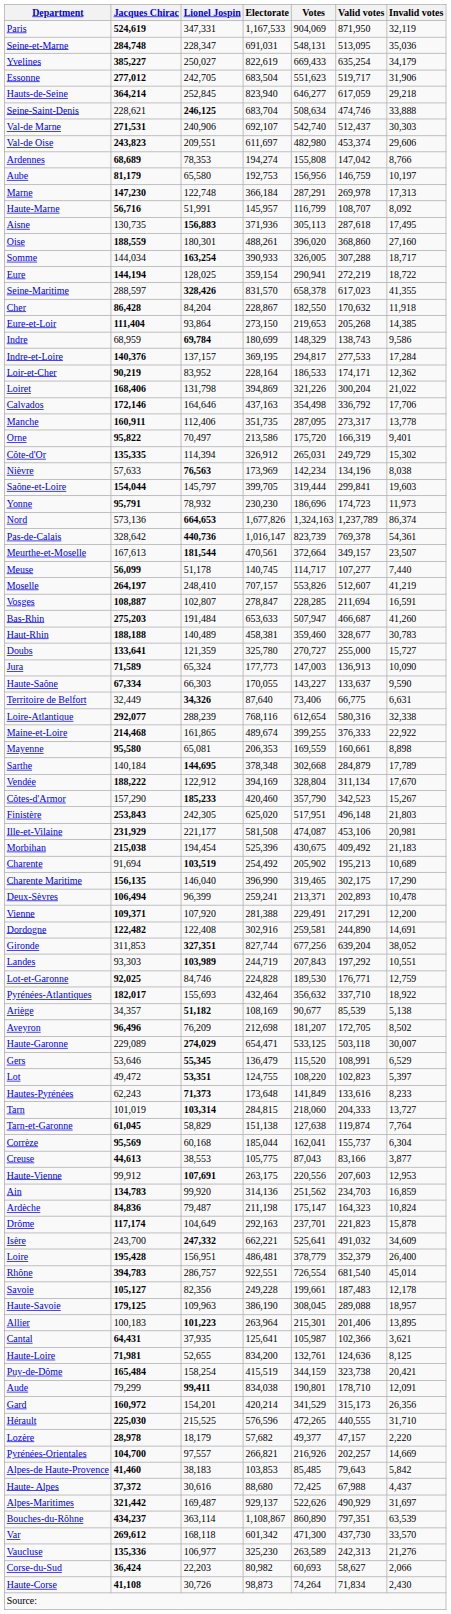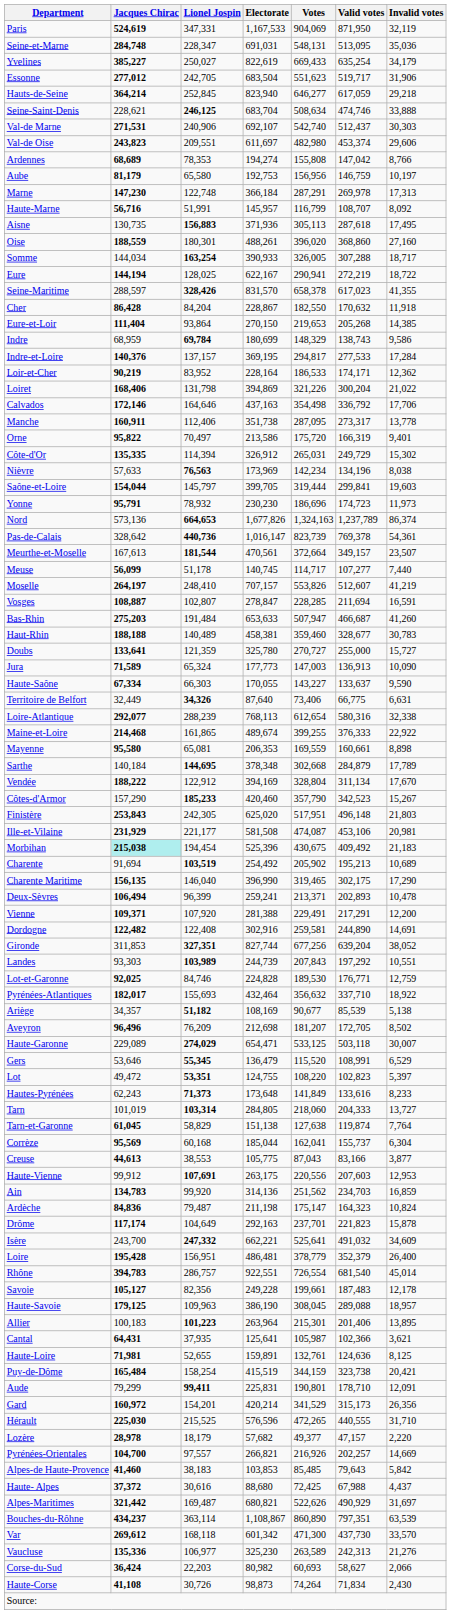Eure | Electorate: 359,154 -> 622,167
Eure-et-Loir | Electorate: 273,150 -> 270,150
Manche | Electorate: 351,735 -> 351,738
Loire-Atlantique | Electorate: 768,116 -> 768,113
Morbihan | Jacques Chirac: no background -> paleturquoise background
Landes | Electorate: 244,719 -> 244,739
Tarn | Electorate: 284,815 -> 284,805
Haute-Loire | Electorate: 834,200 -> 159,891
Aude | Electorate: 834,038 -> 225,831
Alpes-Maritimes | Electorate: 929,137 -> 680,821
